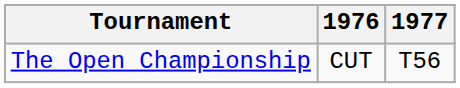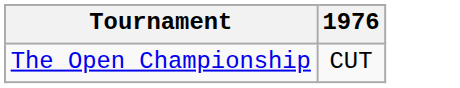- column: 1977 | T56
